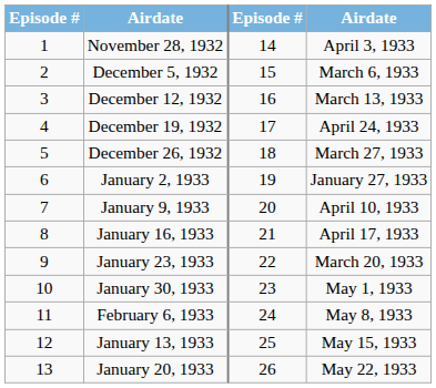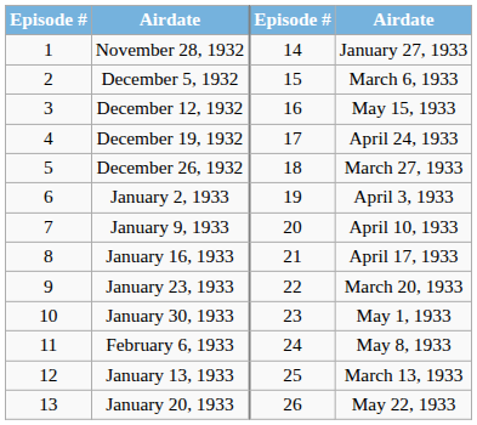November 28, 1932 | column 4: April 3, 1933 -> January 27, 1933
December 12, 1932 | column 4: March 13, 1933 -> May 15, 1933
January 2, 1933 | column 4: January 27, 1933 -> April 3, 1933
January 13, 1933 | column 4: May 15, 1933 -> March 13, 1933
